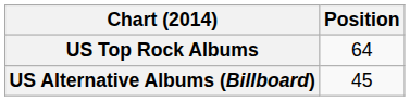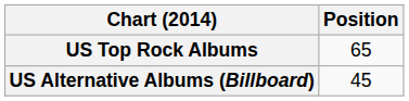US Top Rock Albums | Position: 64 -> 65
